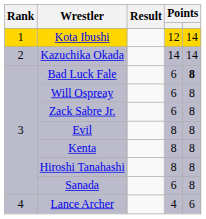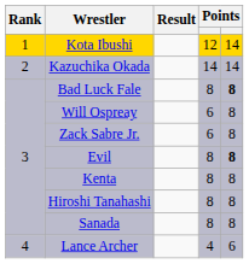Bad Luck Fale | column 4: 6 -> 8
Evil | column 5: normal -> bold
Sanada | column 4: 6 -> 8
